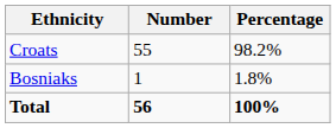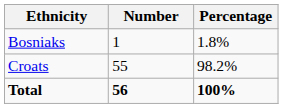rows swapped: Croats <-> Bosniaks
